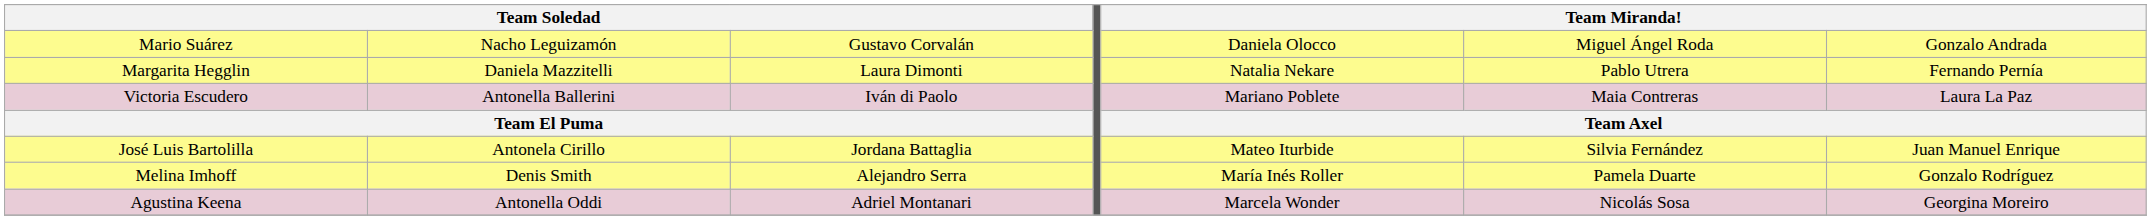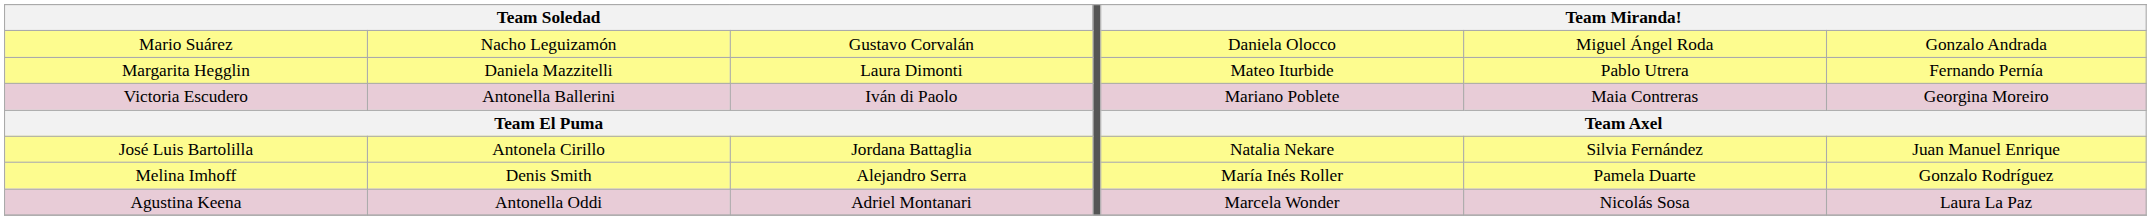Margarita Hegglin | column 5: Natalia Nekare -> Mateo Iturbide
Victoria Escudero | column 7: Laura La Paz -> Georgina Moreiro
José Luis Bartolilla | column 5: Mateo Iturbide -> Natalia Nekare
Agustina Keena | column 7: Georgina Moreiro -> Laura La Paz
